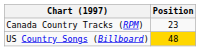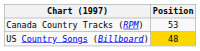Canada Country Tracks (RPM) | Position: 23 -> 53
